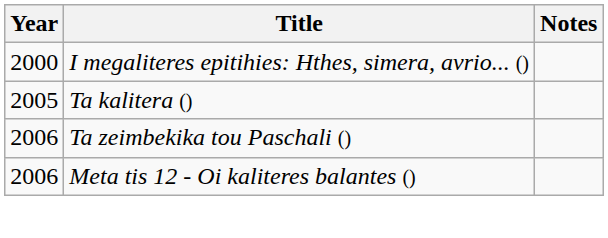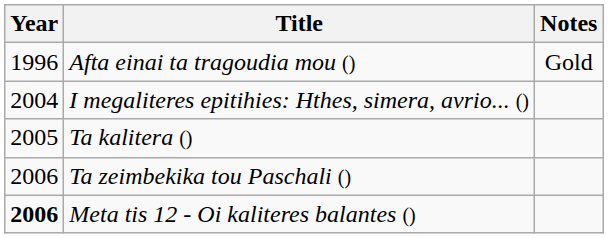+ row: 1996 | Afta einai ta tragoudia mou () | Gold
I megaliteres epitihies: Hthes, simera, avrio... () | Year: 2000 -> 2004
Meta tis 12 - Oi kaliteres balantes () | Year: normal -> bold
